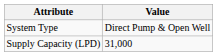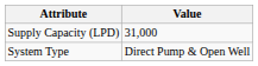rows swapped: System Type <-> Supply Capacity (LPD)
